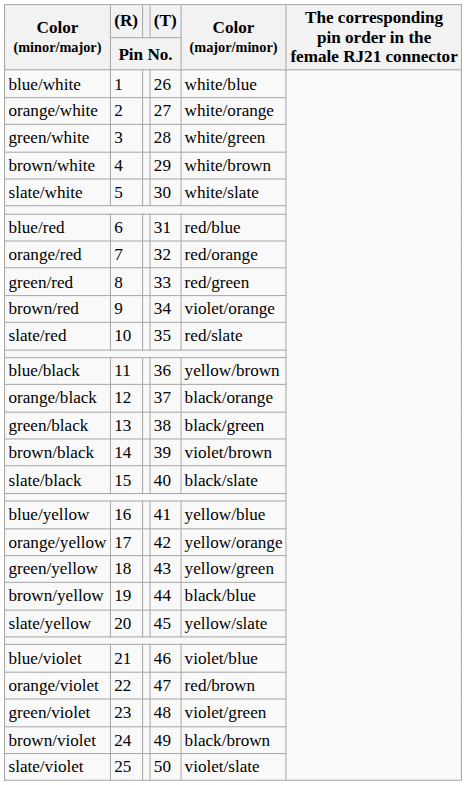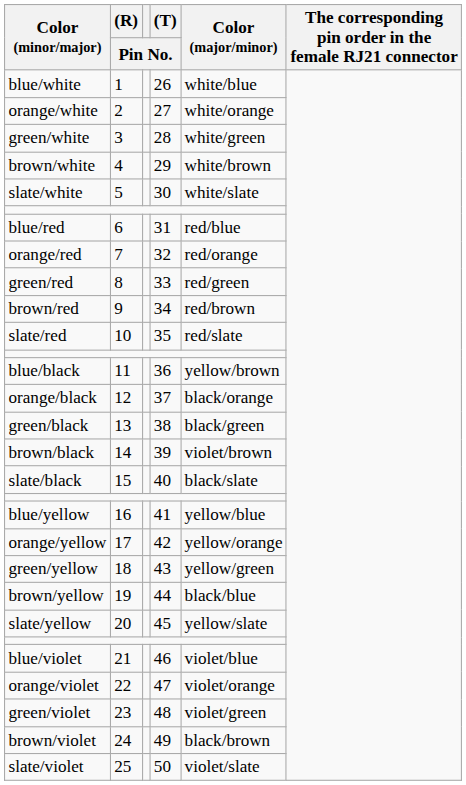brown/red | Color (major/minor): violet/orange -> red/brown
orange/violet | Color (major/minor): red/brown -> violet/orange
